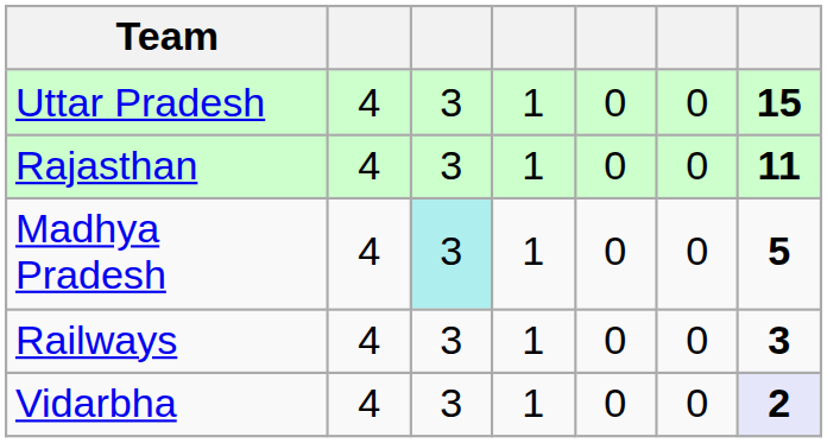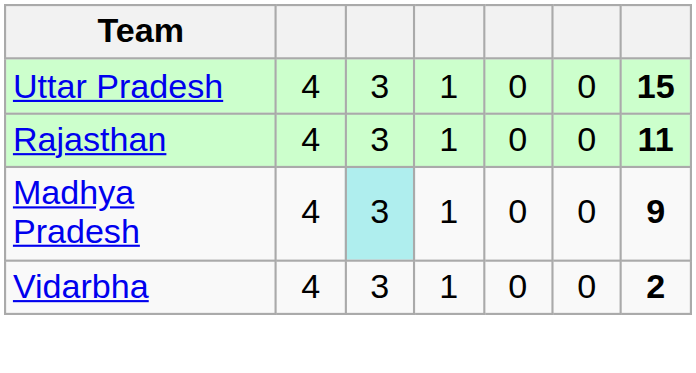Madhya Pradesh | column 7: 5 -> 9
- row: Railways | 4 | 3 | 1 | 0 | 0 | 3
Vidarbha | column 7: lavender background -> no background
